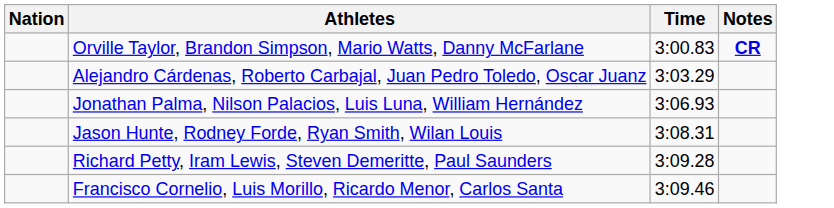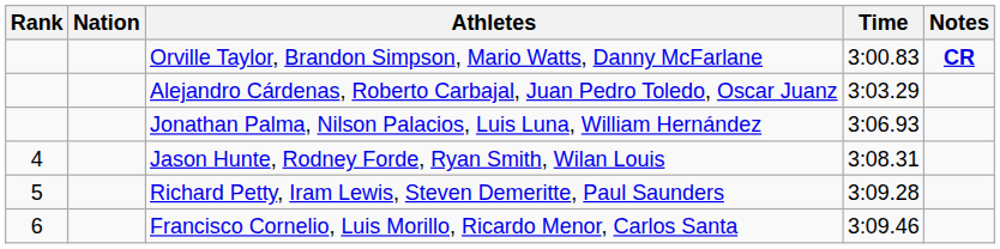+ column: Rank | 4 | 5 | 6
